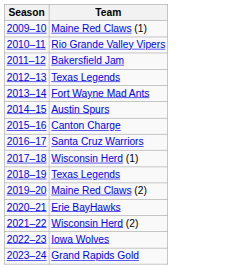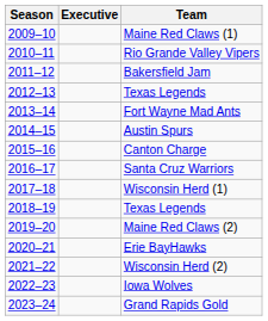+ column: Executive
